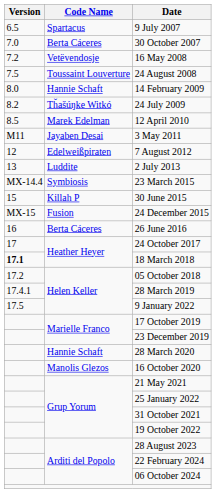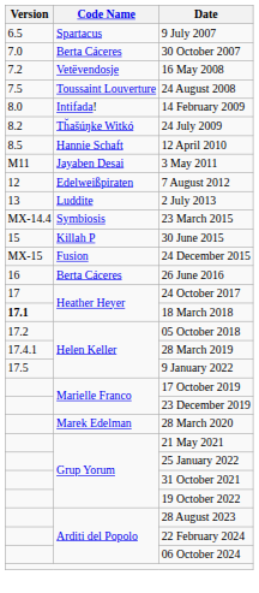14 February 2009 | Code Name: Hannie Schaft -> Intifada!
12 April 2010 | Code Name: Marek Edelman -> Hannie Schaft
28 March 2020 | Code Name: Hannie Schaft -> Marek Edelman
- row: Manolis Glezos | 16 October 2020
